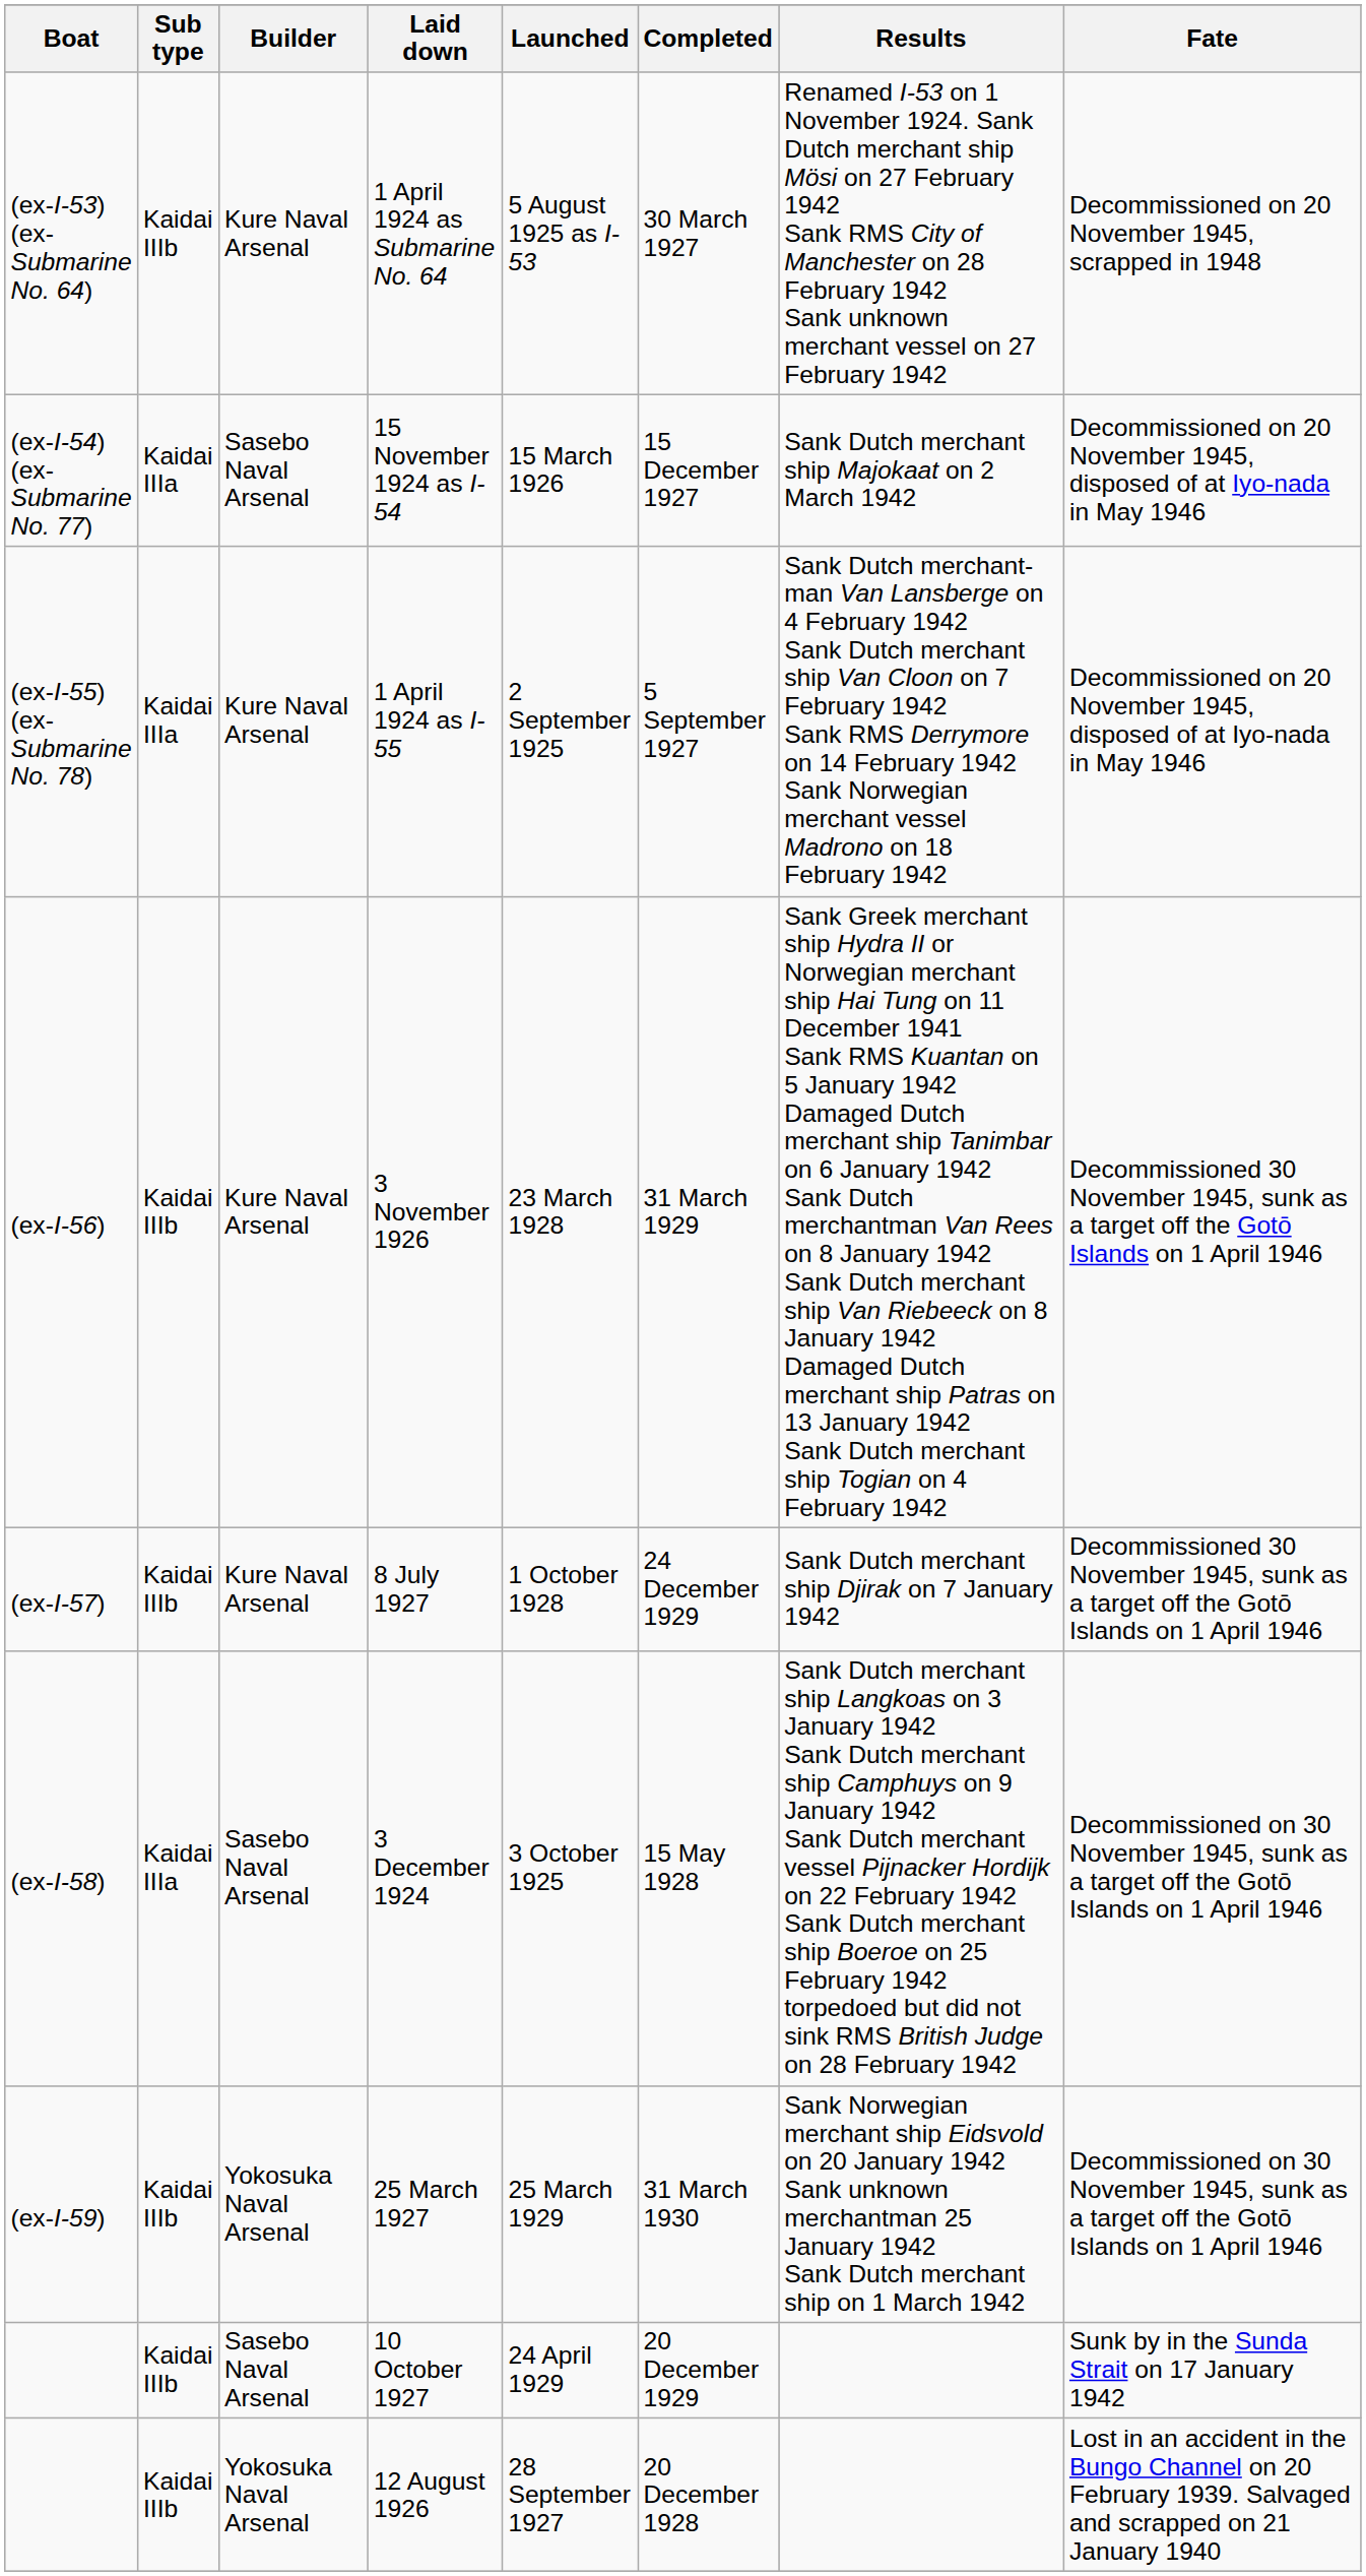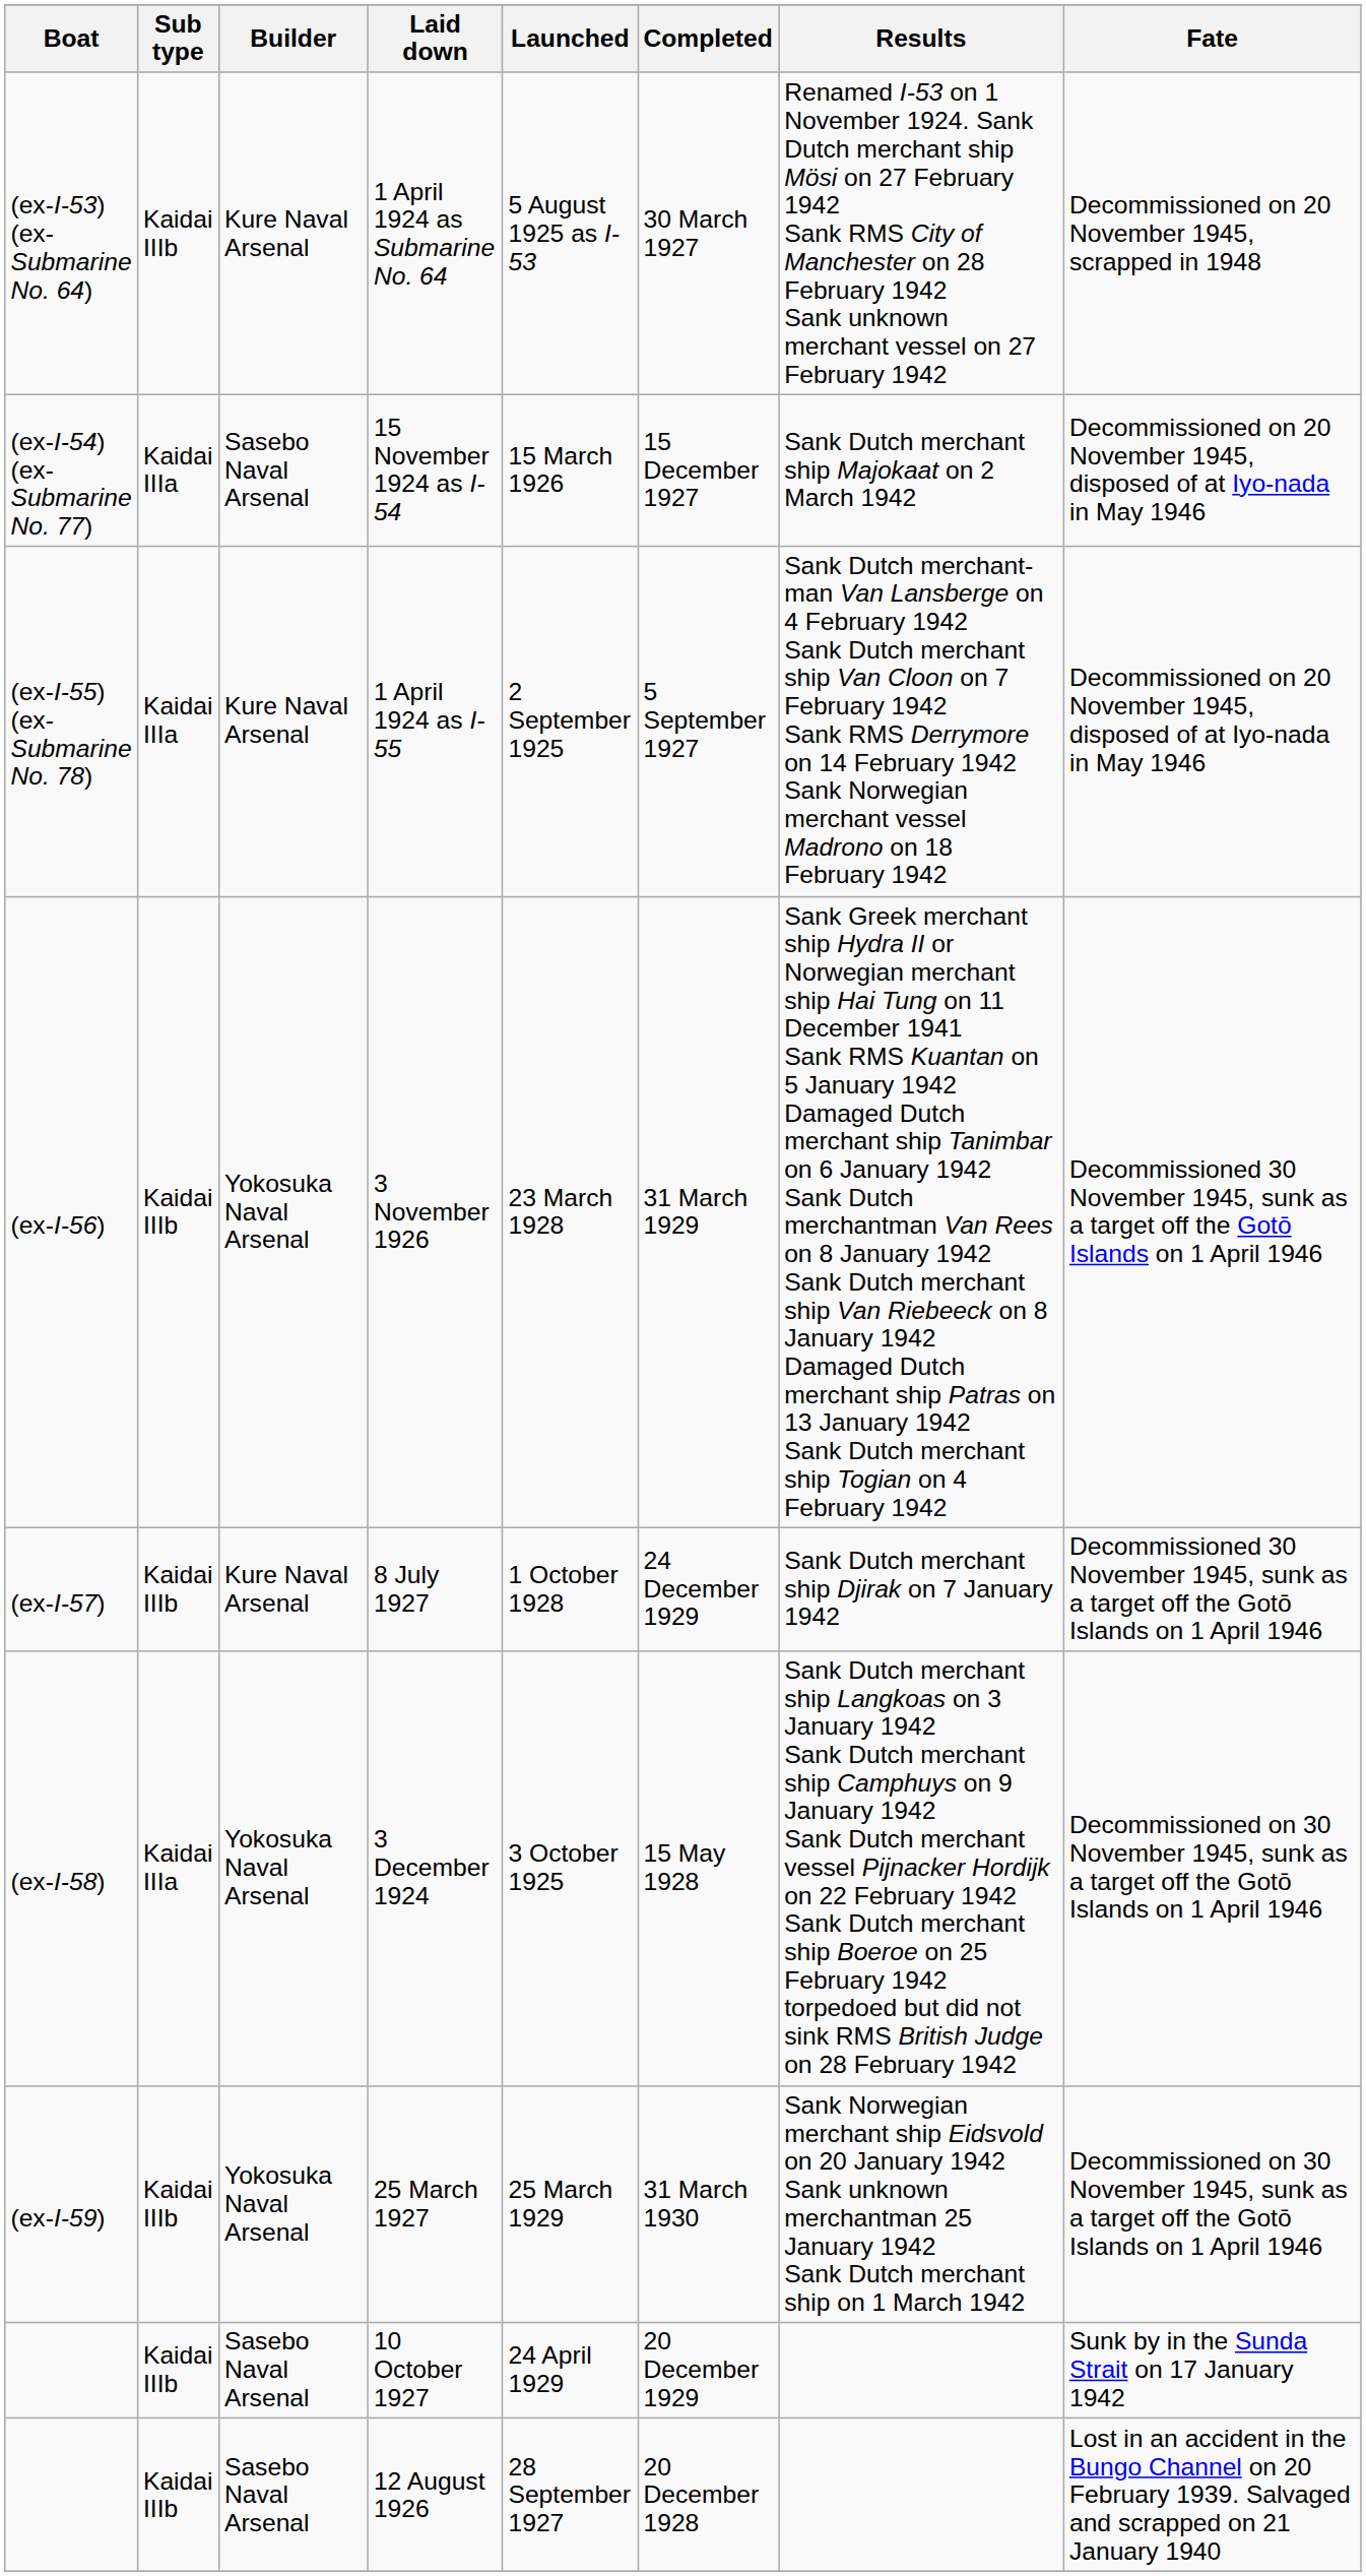3 November 1926 | Builder: Kure Naval Arsenal -> Yokosuka Naval Arsenal
3 December 1924 | Builder: Sasebo Naval Arsenal -> Yokosuka Naval Arsenal
12 August 1926 | Builder: Yokosuka Naval Arsenal -> Sasebo Naval Arsenal
